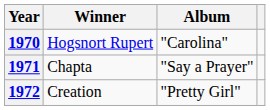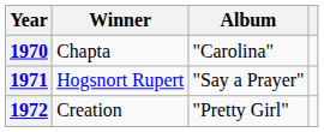1970 | Winner: Hogsnort Rupert -> Chapta
1971 | Winner: Chapta -> Hogsnort Rupert
